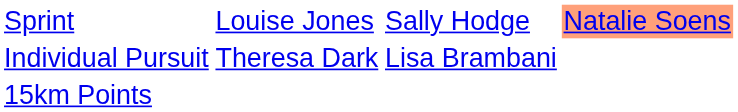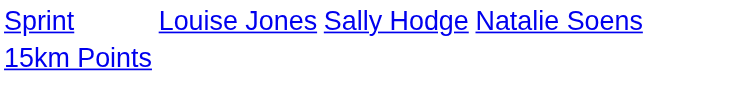Sprint | column 4: lightsalmon background -> no background
- row: Individual Pursuit | Theresa Dark | Lisa Brambani
